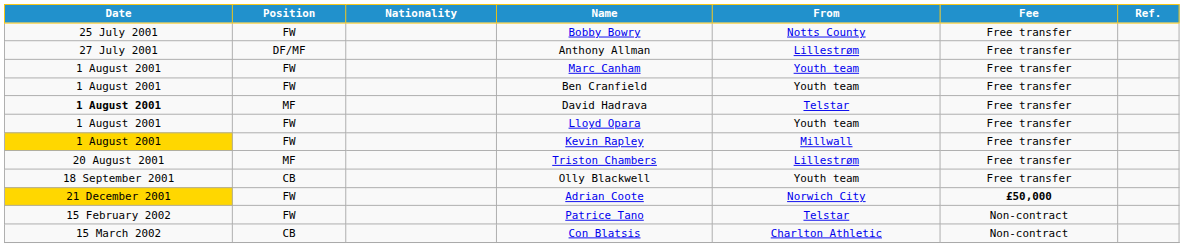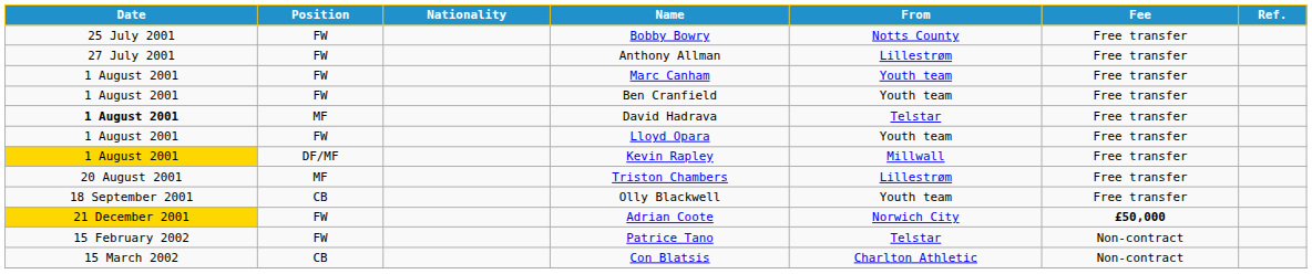Anthony Allman | Position: DF/MF -> FW
Kevin Rapley | Position: FW -> DF/MF
